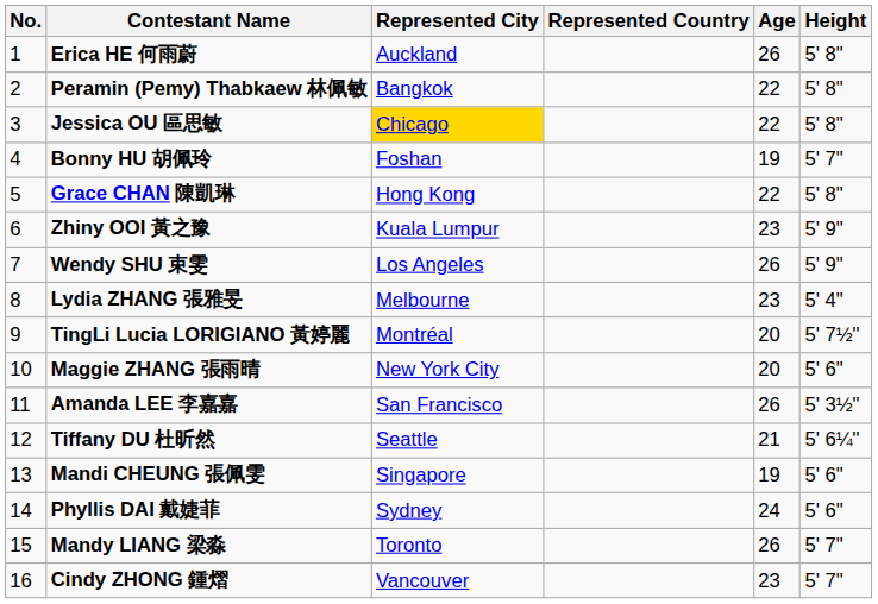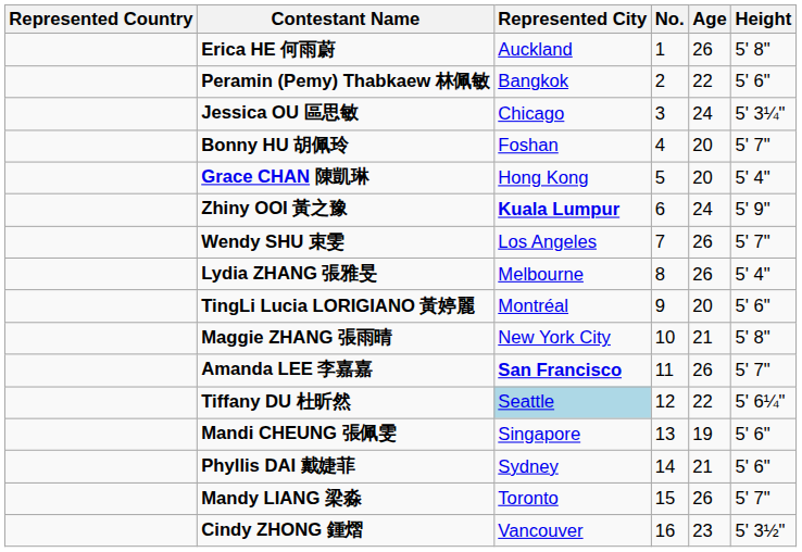columns swapped: No. <-> Represented Country
Peramin (Pemy) Thabkaew 林佩敏 | Height: 5' 8" -> 5' 6"
Jessica OU 區思敏 | Represented City: gold background -> no background
Jessica OU 區思敏 | Age: 22 -> 24
Jessica OU 區思敏 | Height: 5' 8" -> 5' 3¼"
Bonny HU 胡佩玲 | Age: 19 -> 20
Grace CHAN 陳凱琳 | Age: 22 -> 20
Grace CHAN 陳凱琳 | Height: 5' 8" -> 5' 4"
Zhiny OOI 黃之豫 | Represented City: normal -> bold
Zhiny OOI 黃之豫 | Age: 23 -> 24
Wendy SHU 束雯 | Height: 5' 9" -> 5' 7"
Lydia ZHANG 張雅旻 | Age: 23 -> 26
TingLi Lucia LORIGIANO 黃婷麗 | Height: 5' 7½" -> 5' 6"
Maggie ZHANG 張雨晴 | Age: 20 -> 21
Maggie ZHANG 張雨晴 | Height: 5' 6" -> 5' 8"
Amanda LEE 李嘉嘉 | Represented City: normal -> bold
Amanda LEE 李嘉嘉 | Height: 5' 3½" -> 5' 7"
Tiffany DU 杜昕然 | Represented City: no background -> lightblue background
Tiffany DU 杜昕然 | Age: 21 -> 22
Phyllis DAI 戴婕菲 | Age: 24 -> 21
Cindy ZHONG 鍾熠 | Height: 5' 7" -> 5' 3½"
